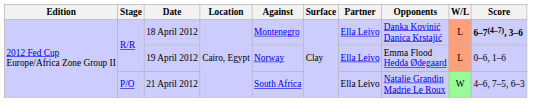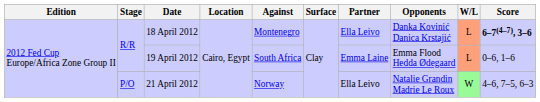19 April 2012 | Against: Norway -> South Africa
19 April 2012 | Partner: Ella Leivo -> Emma Laine
21 April 2012 | Against: South Africa -> Norway
